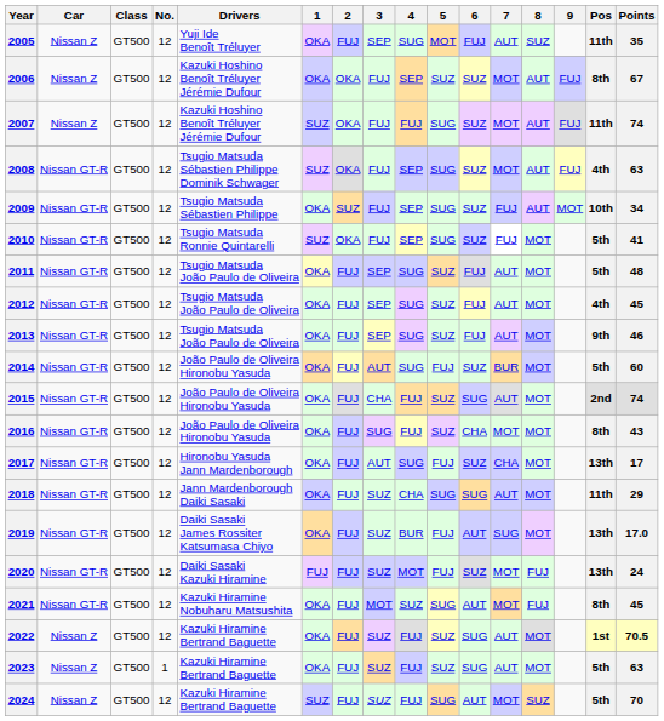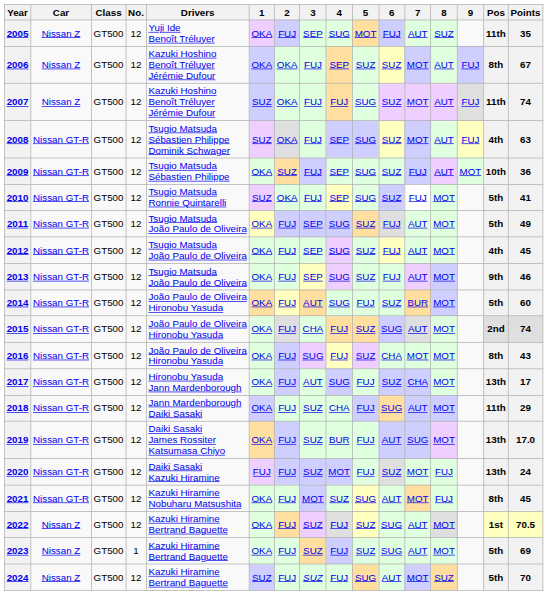2009 | Points: 34 -> 36
2011 | Points: 48 -> 49
2018 | 5: SUG -> FUJ
2023 | Points: 63 -> 69
